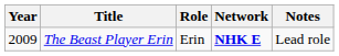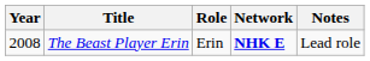The Beast Player Erin | Year: 2009 -> 2008
